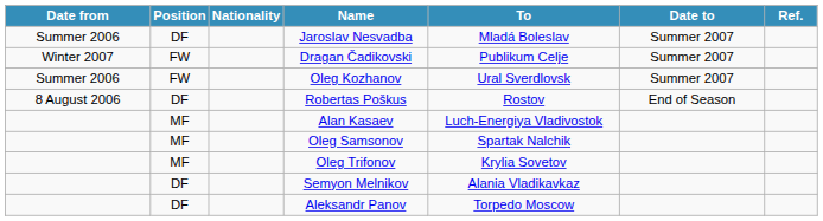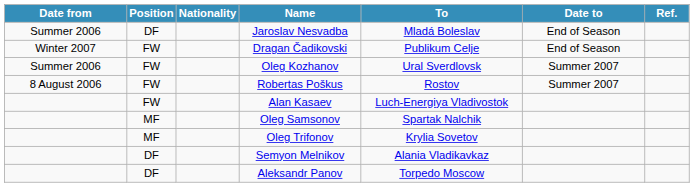Jaroslav Nesvadba | Date to: Summer 2007 -> End of Season
Dragan Čadikovski | Date to: Summer 2007 -> End of Season
Robertas Poškus | Position: DF -> FW
Robertas Poškus | Date to: End of Season -> Summer 2007
Alan Kasaev | Position: MF -> FW
